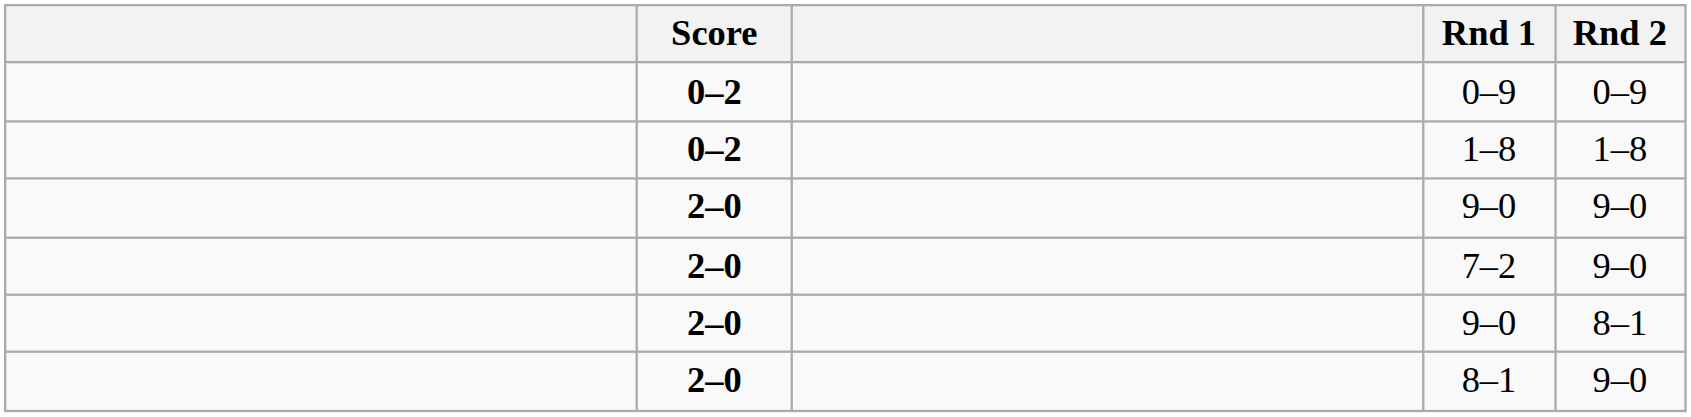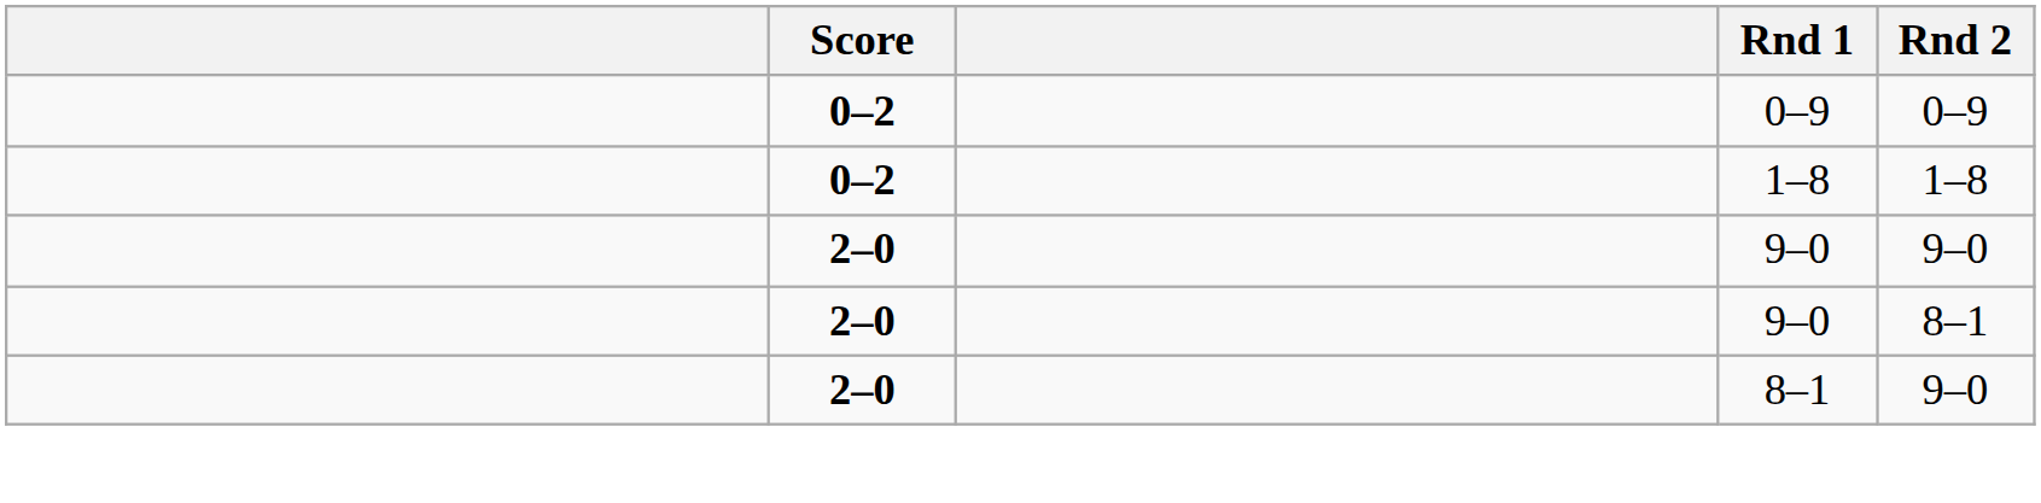- row: 2–0 | 7–2 | 9–0
